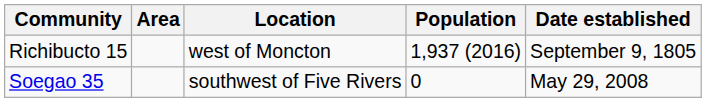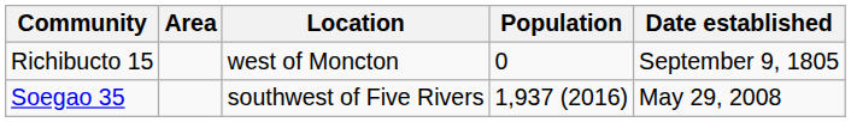Richibucto 15 | Population: 1,937 (2016) -> 0
Soegao 35 | Population: 0 -> 1,937 (2016)
